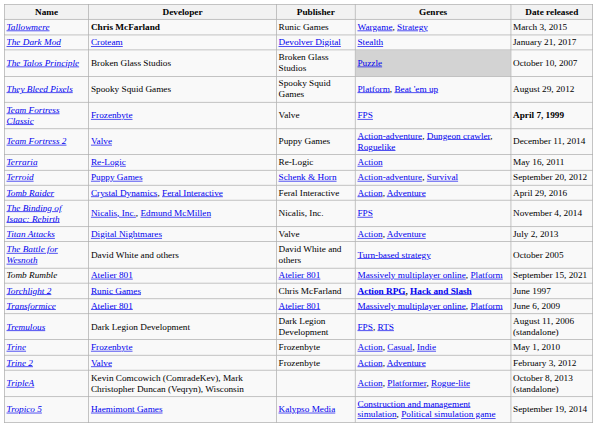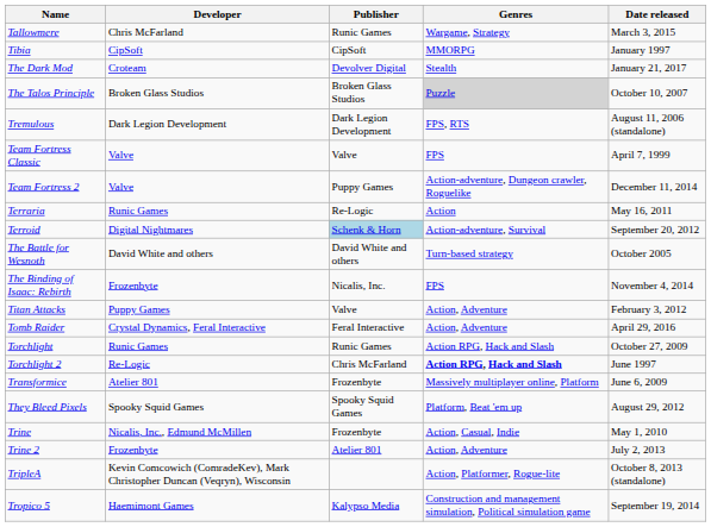Tallowmere | Developer: bold -> normal
+ row: Tibia | CipSoft | CipSoft | MMORPG | January 1997
rows swapped: They Bleed Pixels <-> Tremulous
Team Fortress Classic | Developer: Frozenbyte -> Valve
Team Fortress Classic | Date released: bold -> normal
Terraria | Developer: Re-Logic -> Runic Games
Terroid | Developer: Puppy Games -> Digital Nightmares
Terroid | Publisher: no background -> lightblue background
rows swapped: The Battle for Wesnoth <-> Tomb Raider
The Binding of Isaac: Rebirth | Developer: Nicalis, Inc., Edmund McMillen -> Frozenbyte
Titan Attacks | Developer: Digital Nightmares -> Puppy Games
Titan Attacks | Date released: July 2, 2013 -> February 3, 2012
- row: Tomb Rumble | Atelier 801 | Atelier 801 | Massively multiplayer online, Platform | September 15, 2021
+ row: Torchlight | Runic Games | Runic Games | Action RPG, Hack and Slash | October 27, 2009
Torchlight 2 | Developer: Runic Games -> Re-Logic
Transformice | Publisher: Atelier 801 -> Frozenbyte
Trine | Developer: Frozenbyte -> Nicalis, Inc., Edmund McMillen
Trine 2 | Developer: Valve -> Frozenbyte
Trine 2 | Publisher: Frozenbyte -> Atelier 801
Trine 2 | Date released: February 3, 2012 -> July 2, 2013
